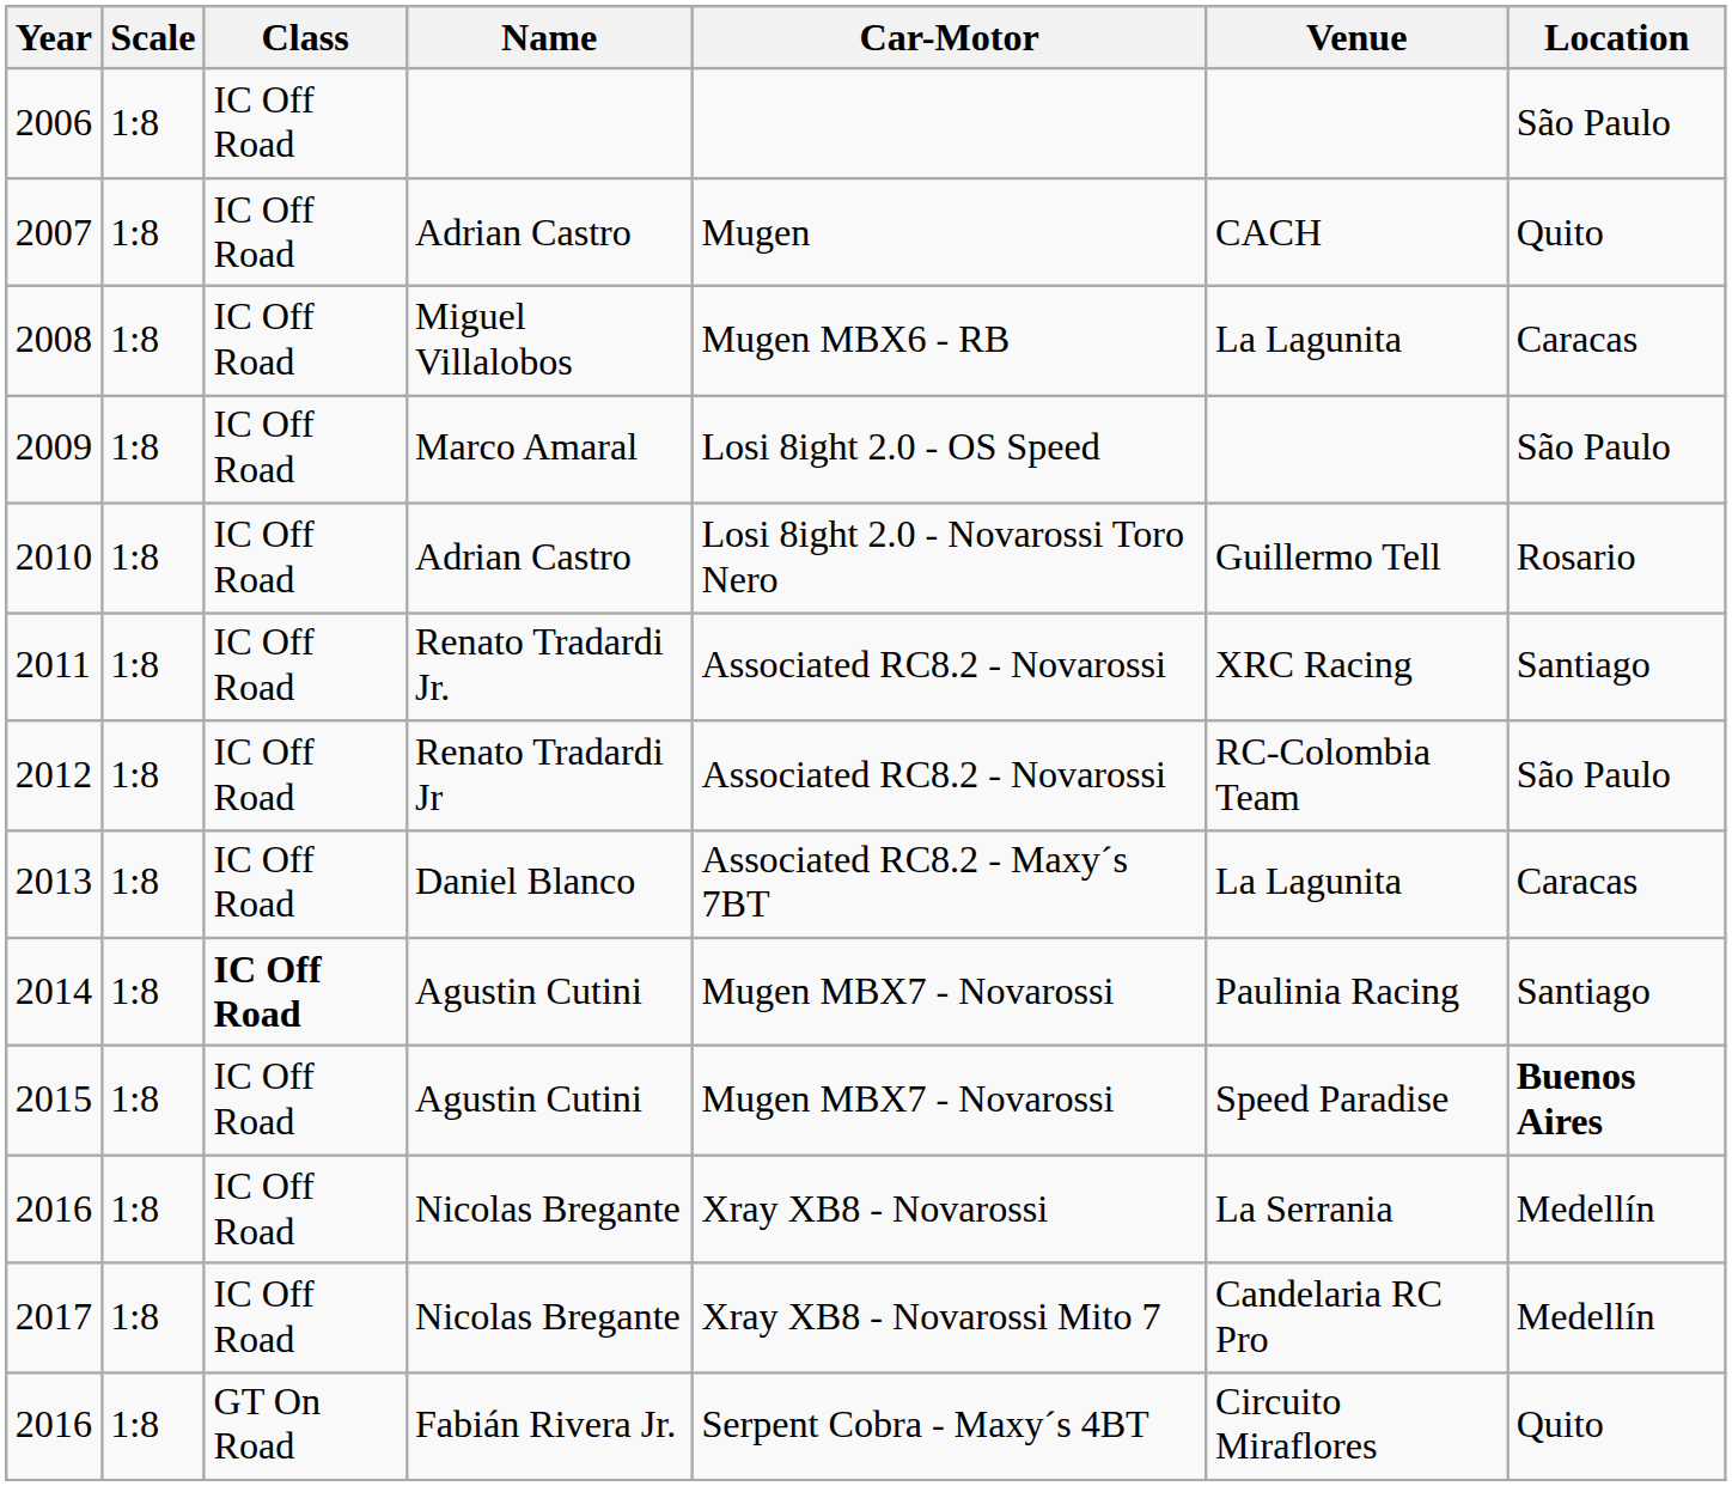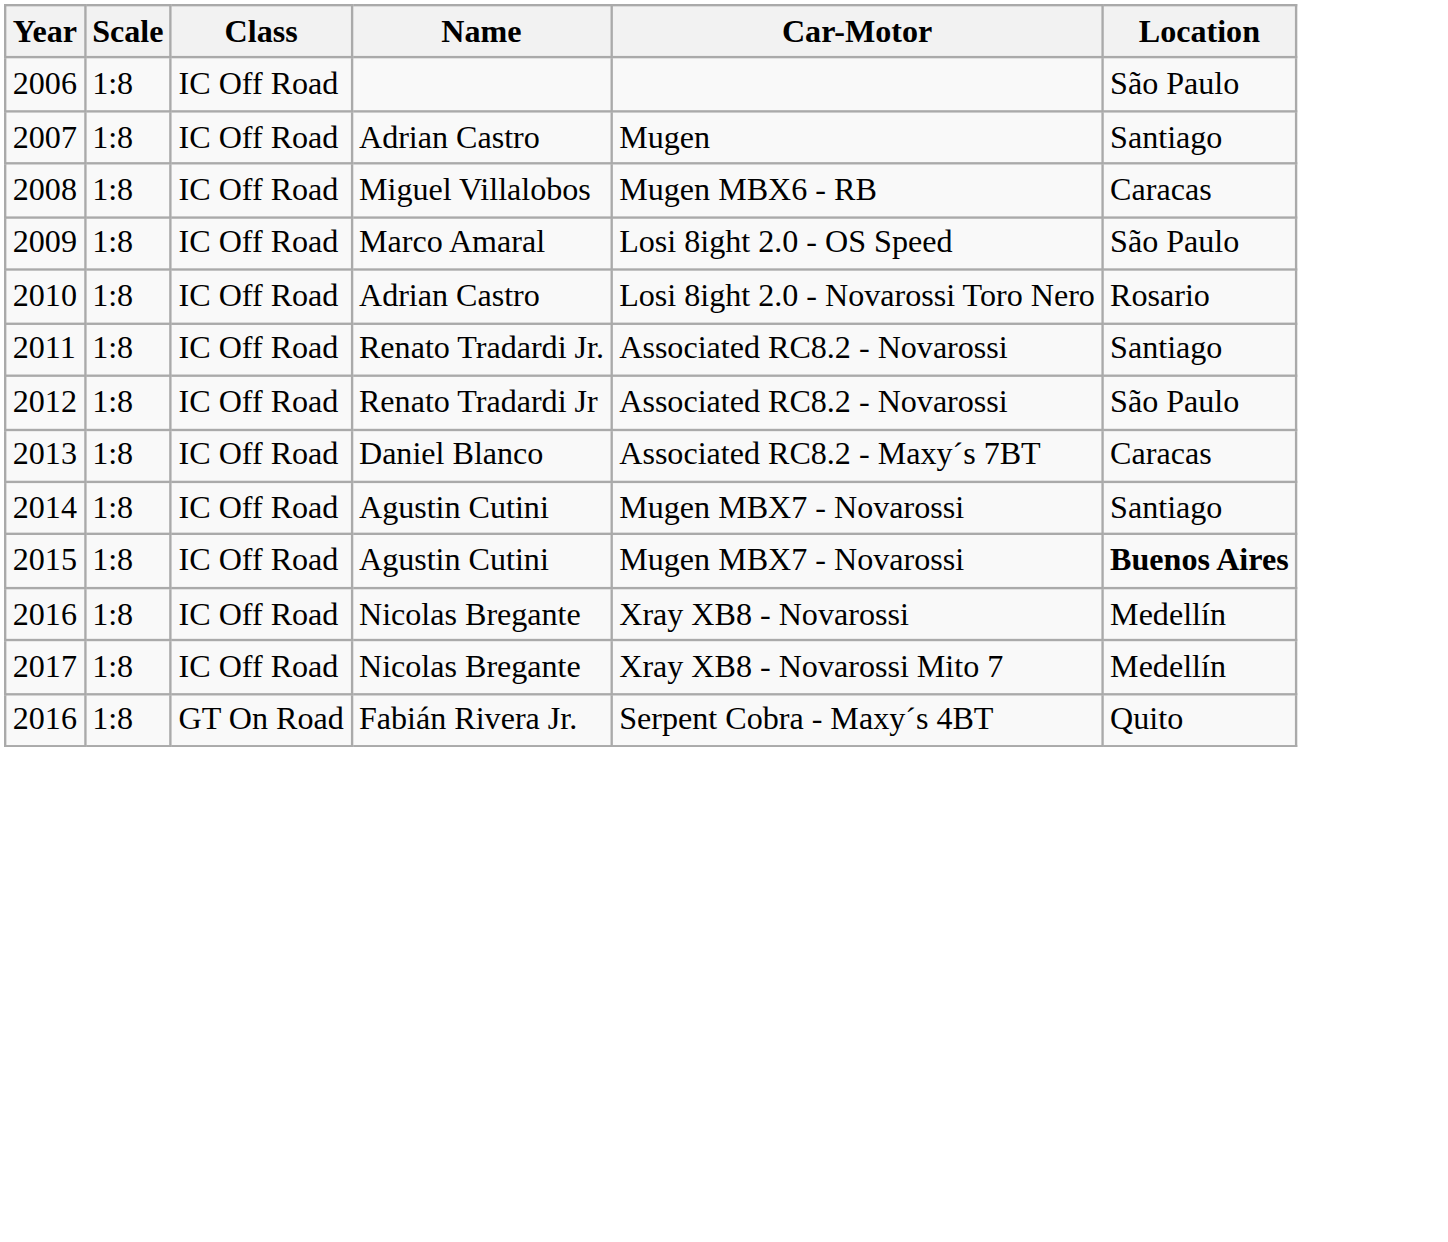- column: Venue | CACH | La Lagunita | Guillermo Tell | XRC Racing | RC-Colombia Team | La Lagunita | Paulinia Racing | Speed Paradise | La Serrania | Candelaria RC Pro | Circuito Miraflores
2007 | Location: Quito -> Santiago
2014 | Class: bold -> normal
